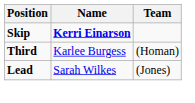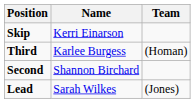Skip | Name: bold -> normal
+ row: Second | Shannon Birchard
